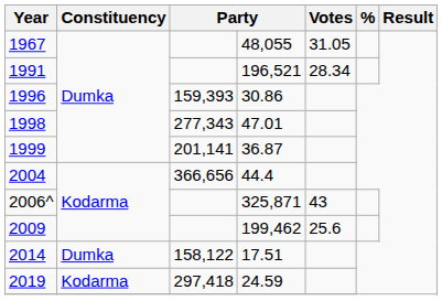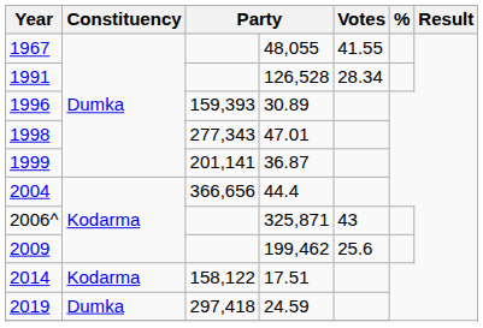1967 | Votes: 31.05 -> 41.55
1991 | column 4: 196,521 -> 126,528
1996 | column 4: 30.86 -> 30.89
2014 | Constituency: Dumka -> Kodarma
2019 | Constituency: Kodarma -> Dumka
